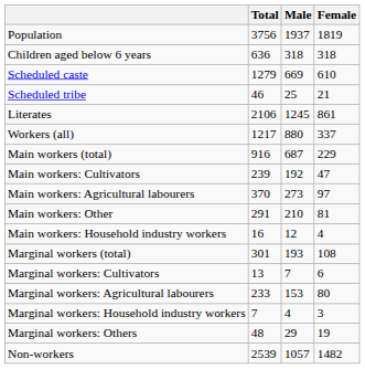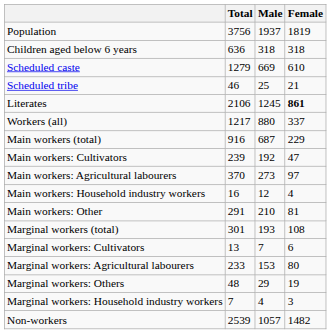Literates | Female: normal -> bold
rows swapped: Main workers: Household industry workers <-> Main workers: Other
rows swapped: Marginal workers: Household industry workers <-> Marginal workers: Others
